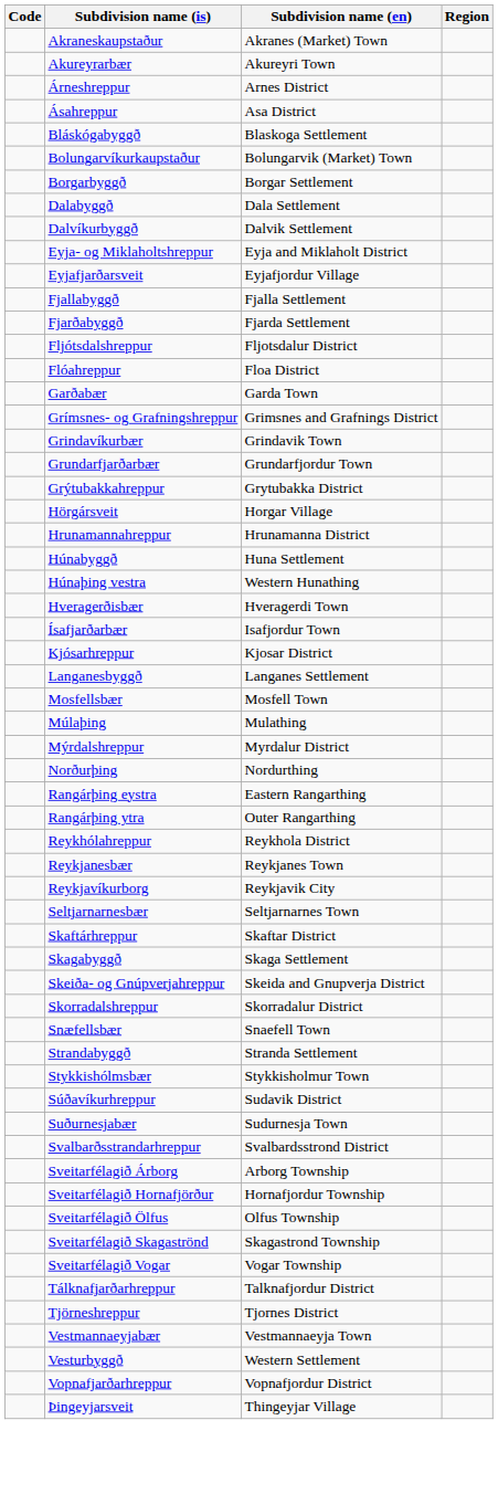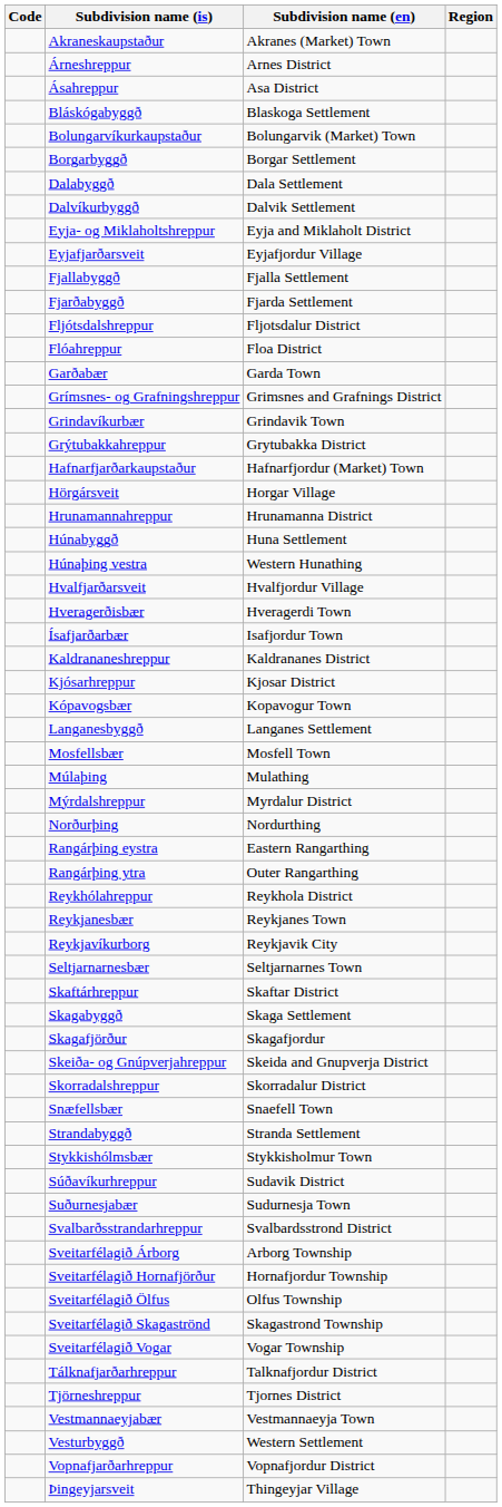- row: Akureyrarbær | Akureyri Town
- row: Grundarfjarðarbær | Grundarfjordur Town
+ row: Hafnarfjarðarkaupstaður | Hafnarfjordur (Market) Town
+ row: Hvalfjarðarsveit | Hvalfjordur Village
+ row: Kaldrananeshreppur | Kaldrananes District
+ row: Kópavogsbær | Kopavogur Town
+ row: Skagafjörður | Skagafjordur
